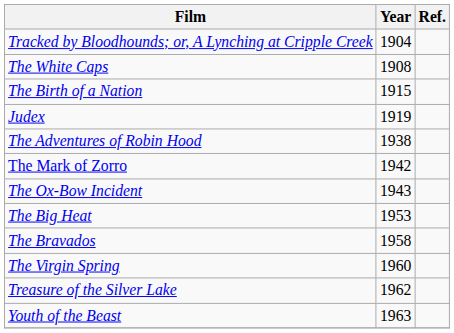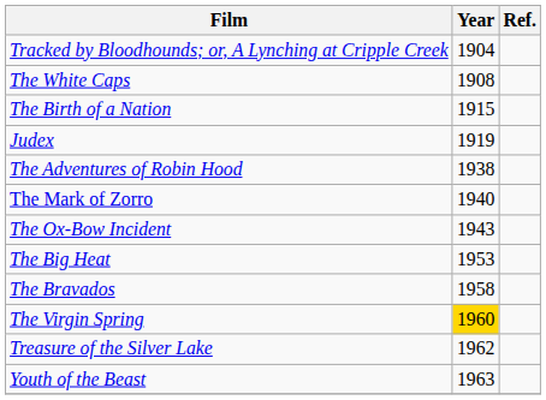The Mark of Zorro | Year: 1942 -> 1940
The Virgin Spring | Year: no background -> gold background
